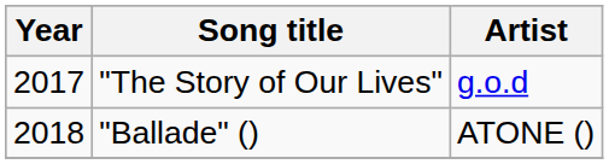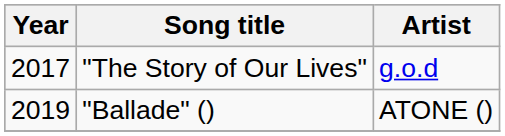"Ballade" () | Year: 2018 -> 2019
